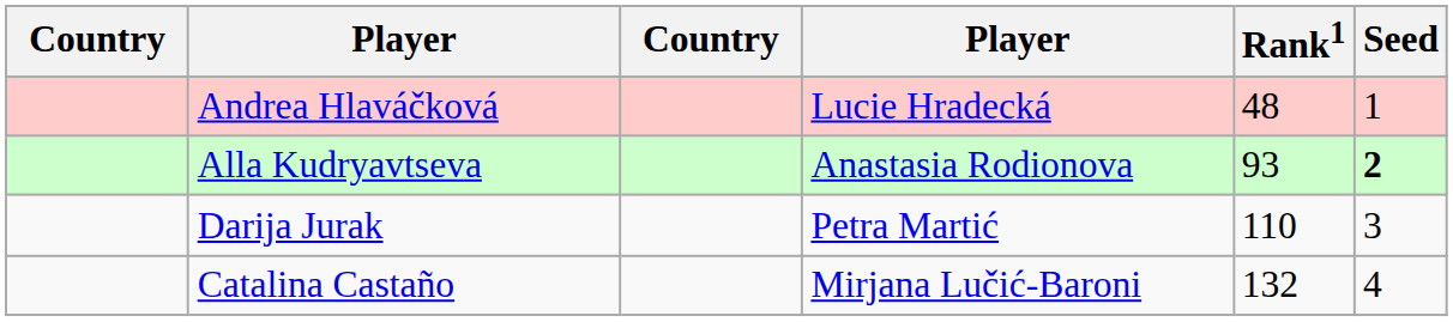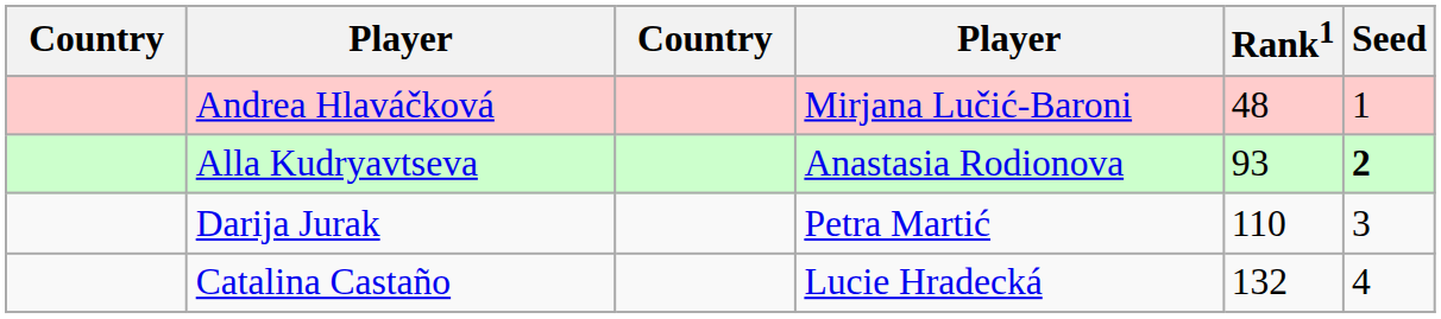Andrea Hlaváčková | column 4: Lucie Hradecká -> Mirjana Lučić-Baroni
Catalina Castaño | column 4: Mirjana Lučić-Baroni -> Lucie Hradecká
